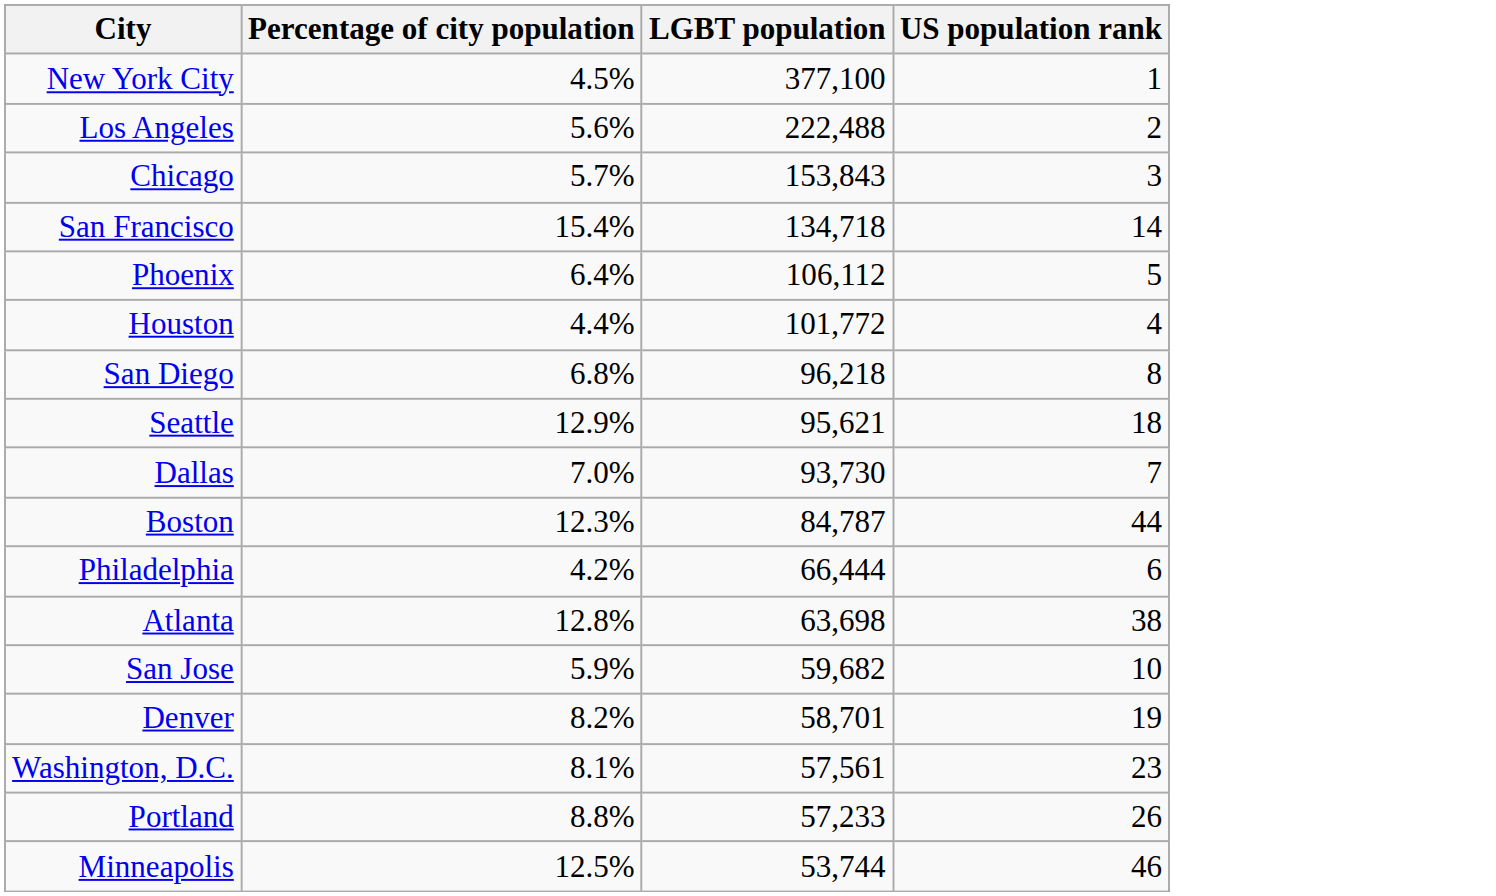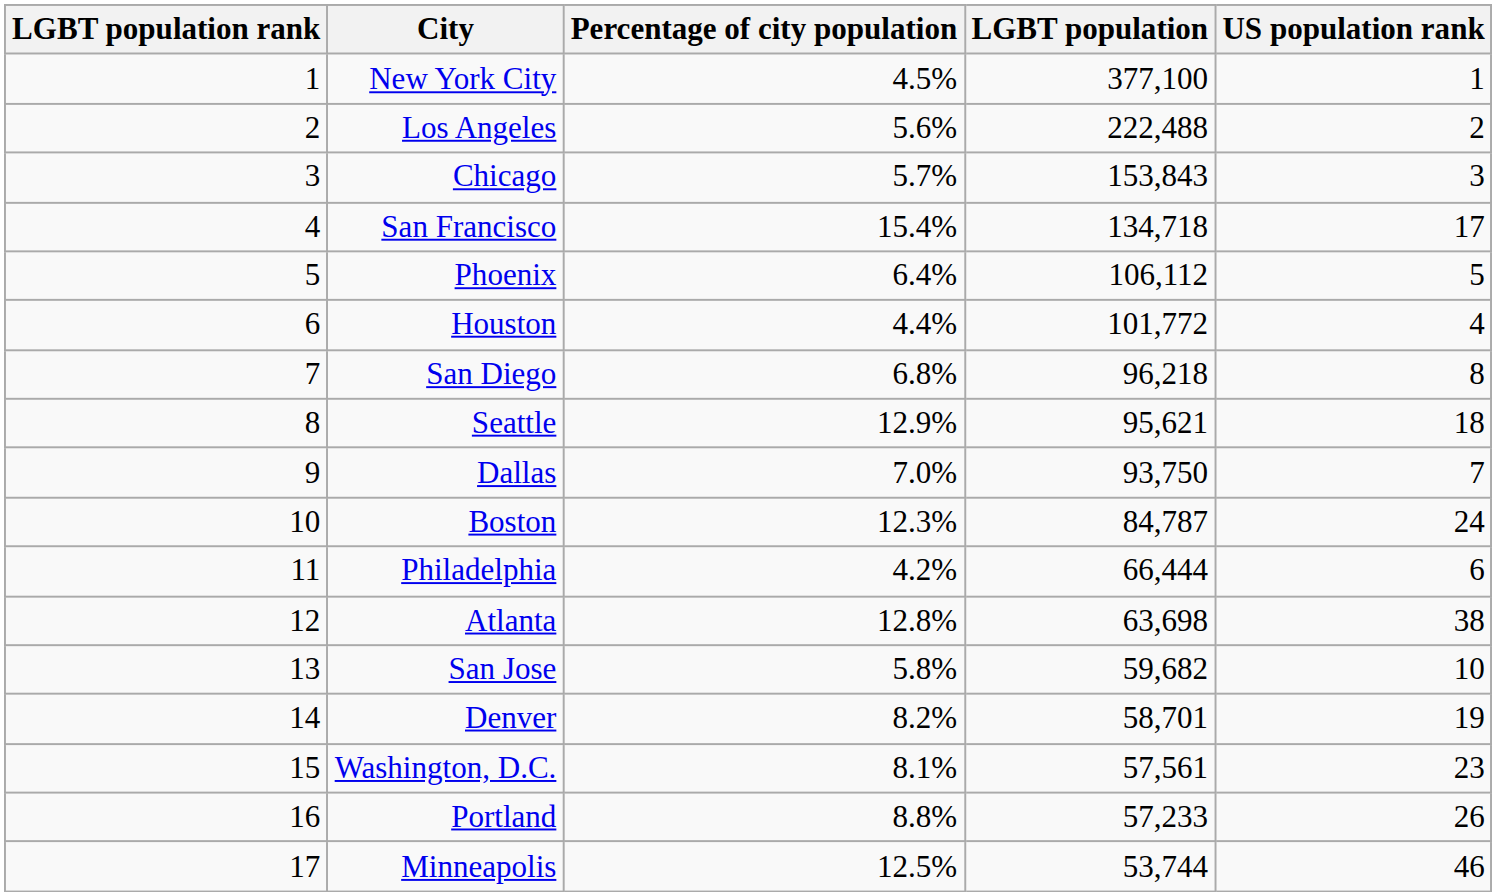+ column: LGBT population rank | 1 | 2 | 3 | 4 | 5 | 6 | 7 | 8 | 9 | 10 | 11 | 12 | 13 | 14 | 15 | 16 | 17
San Francisco | US population rank: 14 -> 17
Dallas | LGBT population: 93,730 -> 93,750
Boston | US population rank: 44 -> 24
San Jose | Percentage of city population: 5.9% -> 5.8%
